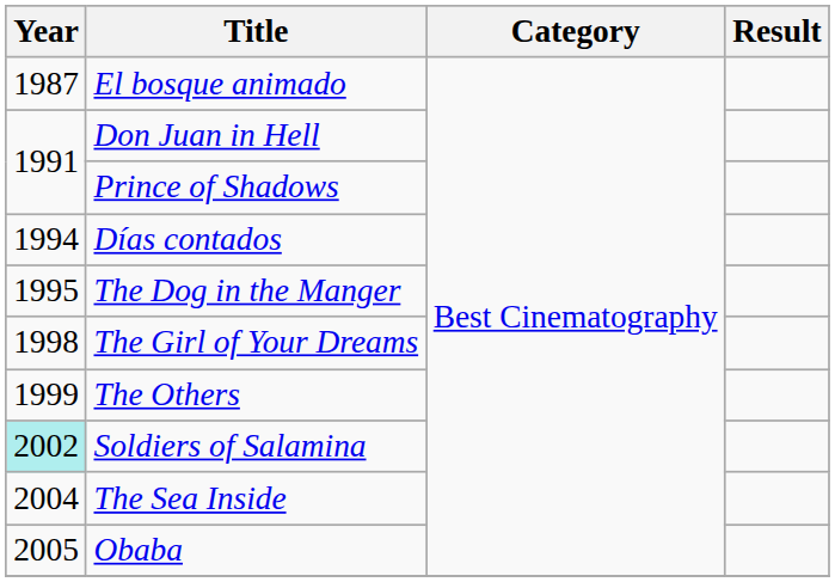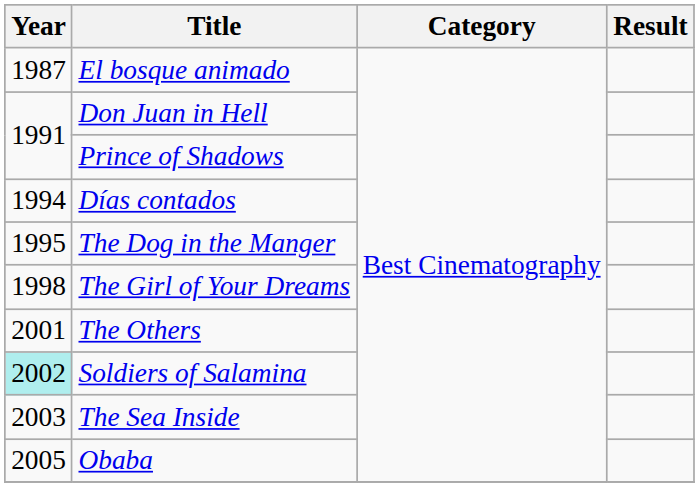The Others | Year: 1999 -> 2001
The Sea Inside | Year: 2004 -> 2003
